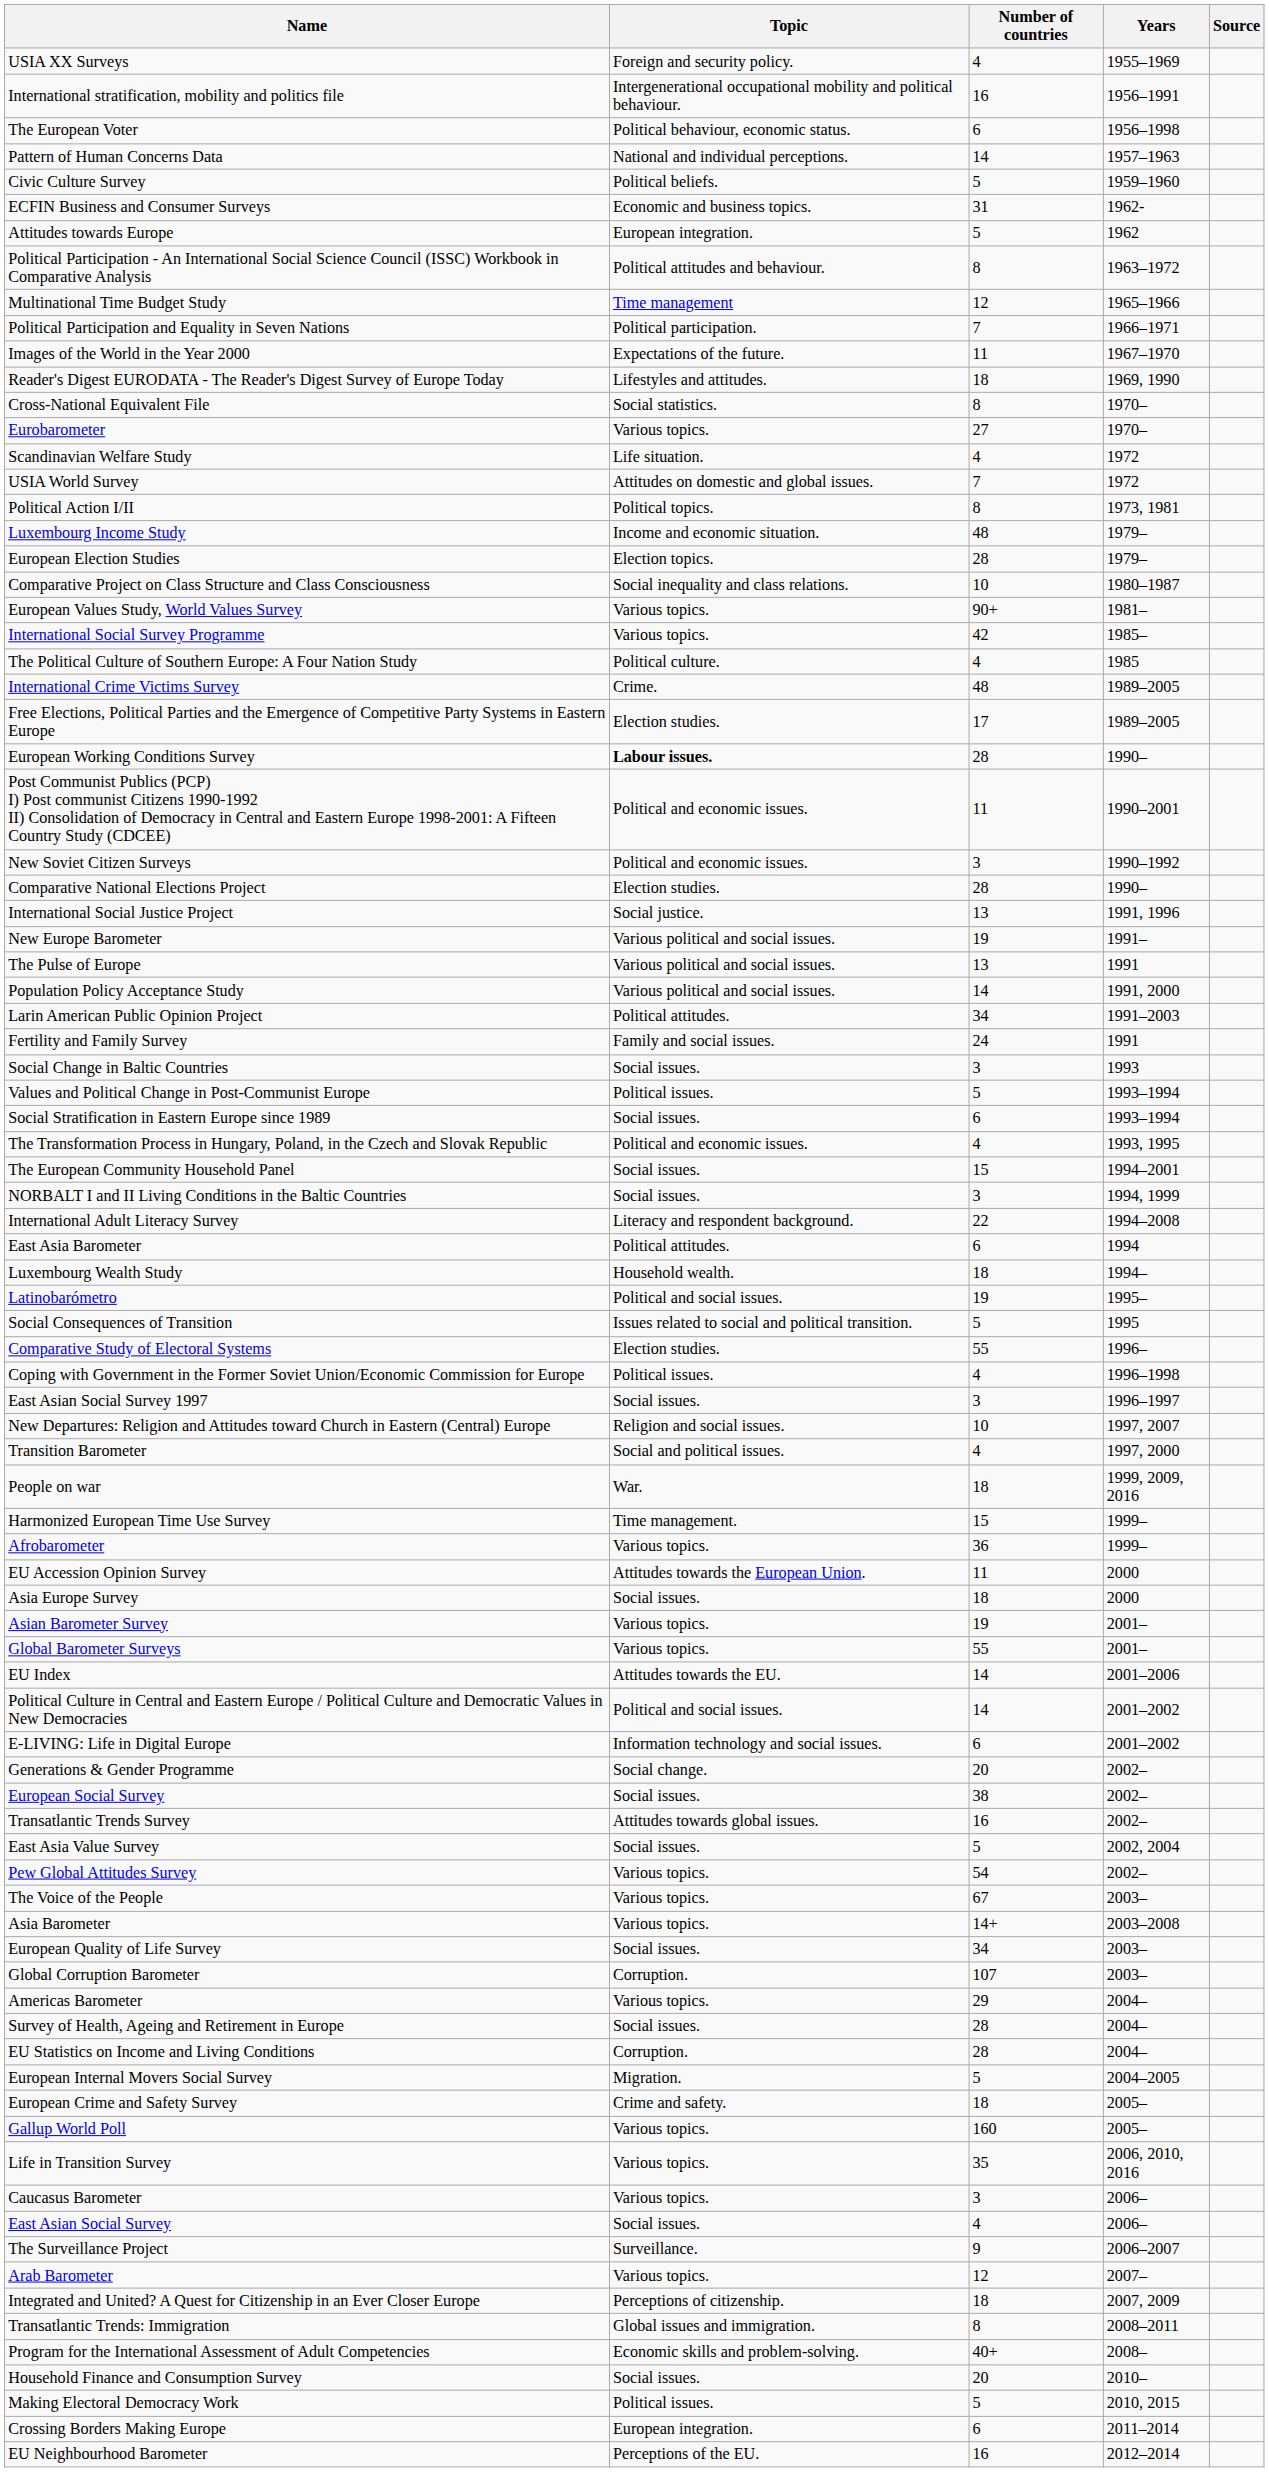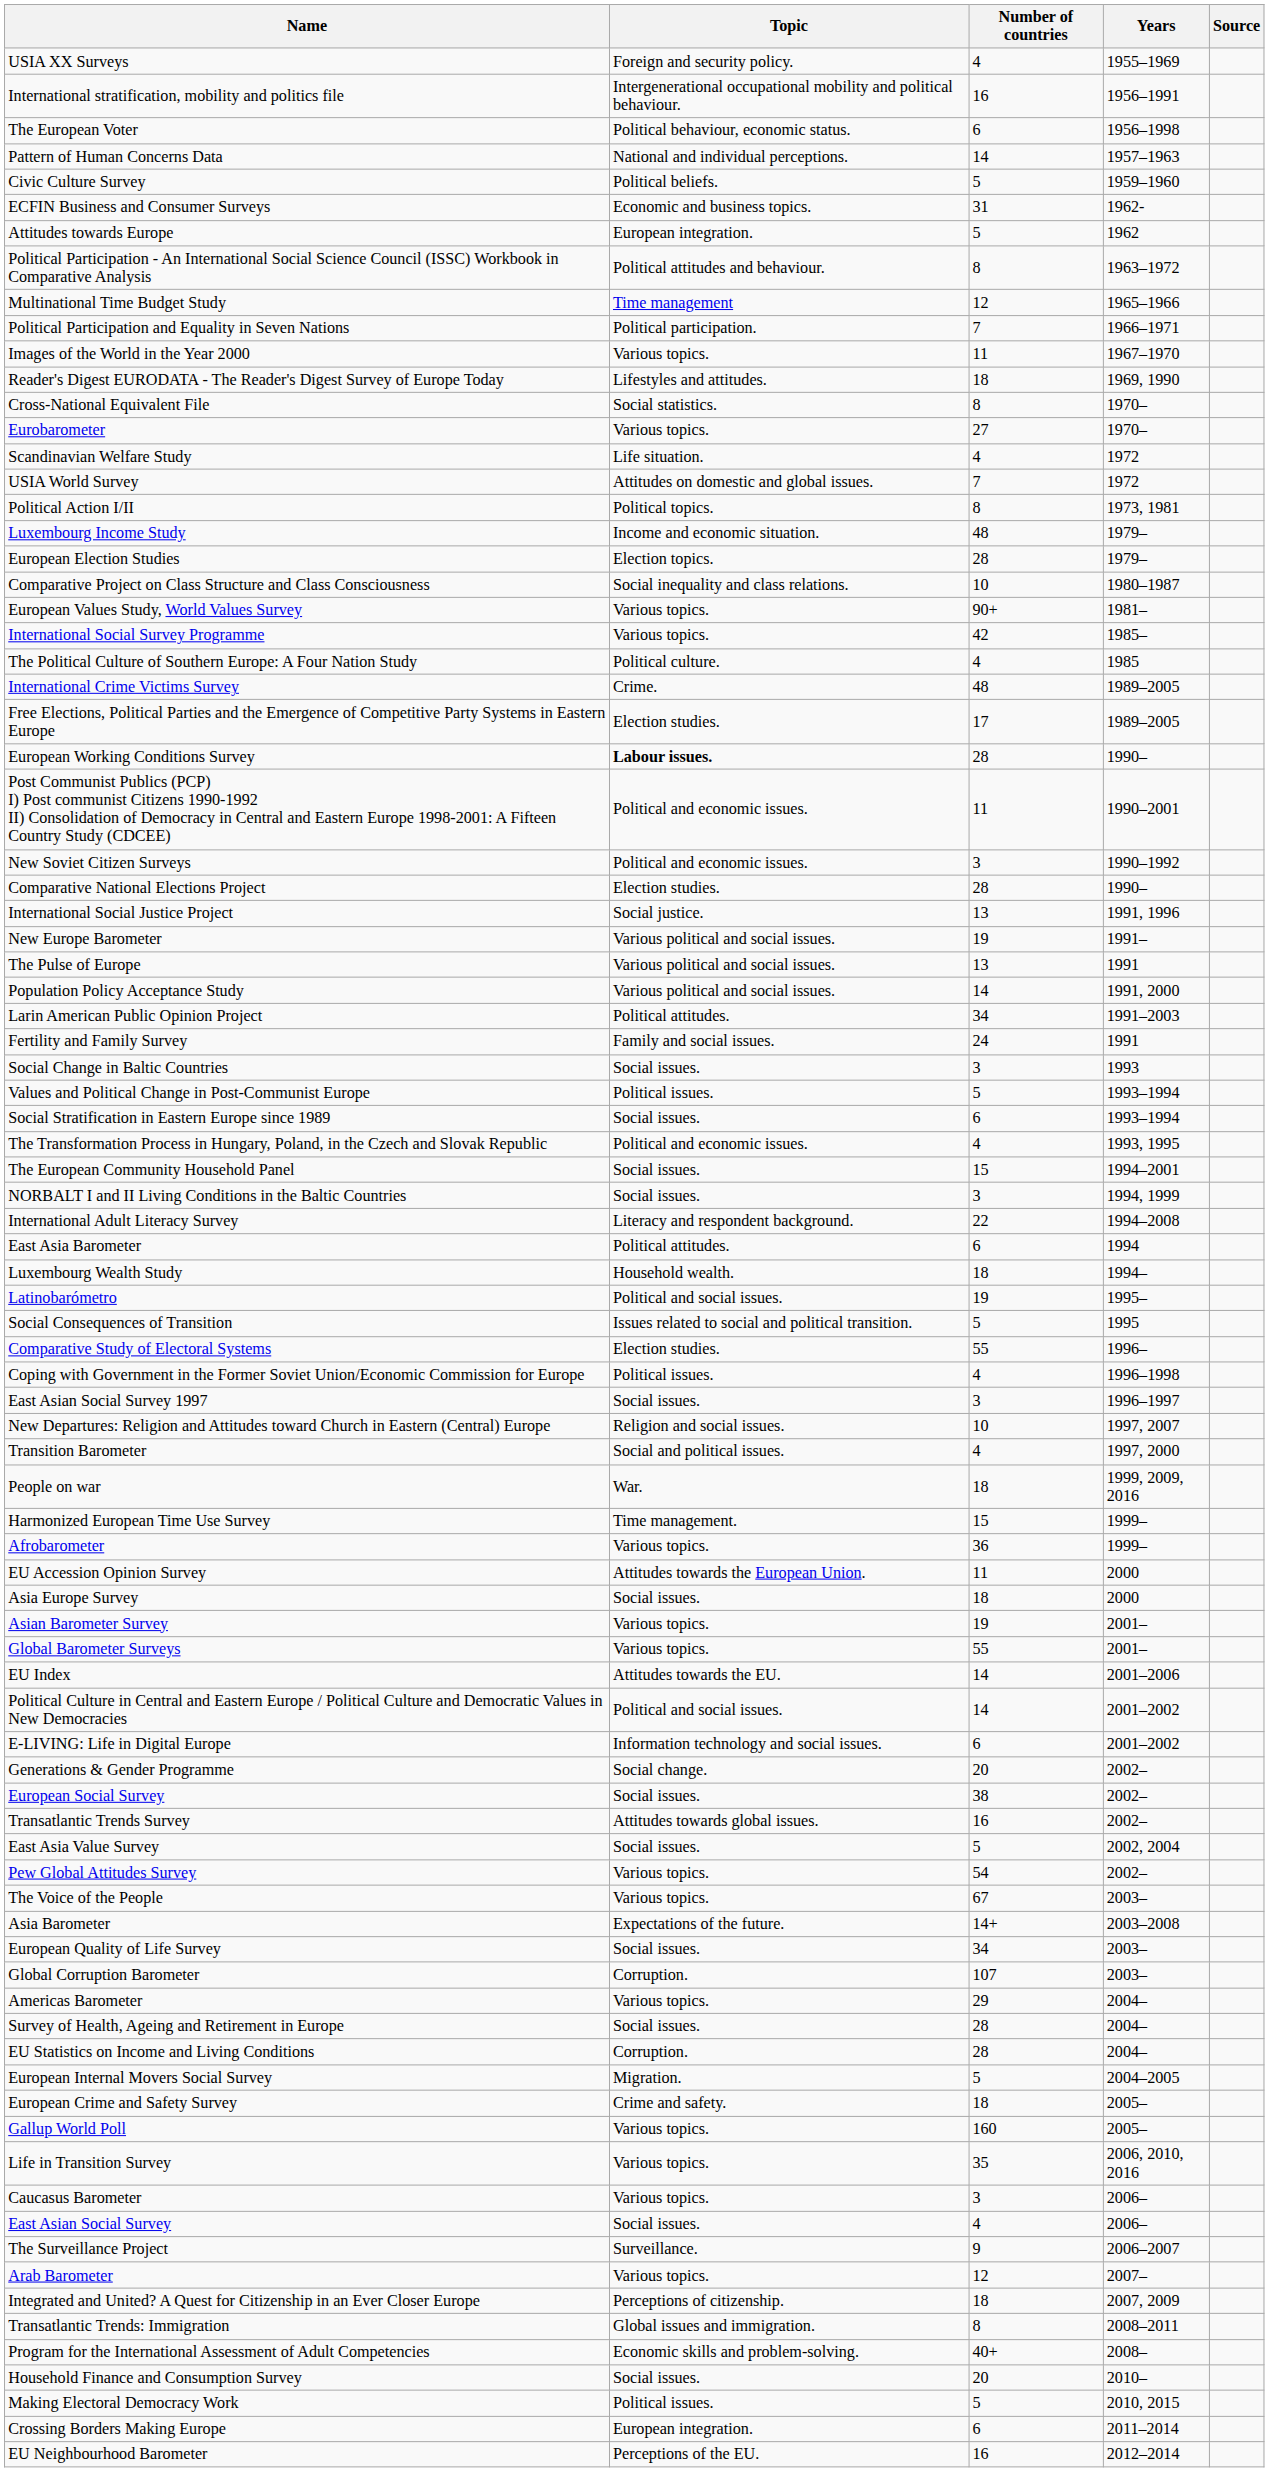Images of the World in the Year 2000 | Topic: Expectations of the future. -> Various topics.
Asia Barometer | Topic: Various topics. -> Expectations of the future.
